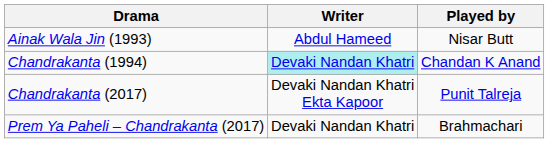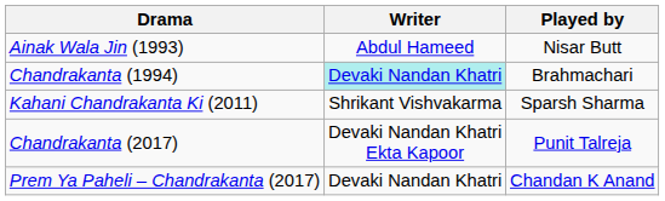Chandrakanta (1994) | Played by: Chandan K Anand -> Brahmachari
+ row: Kahani Chandrakanta Ki (2011) | Shrikant Vishvakarma | Sparsh Sharma
Prem Ya Paheli – Chandrakanta (2017) | Played by: Brahmachari -> Chandan K Anand
